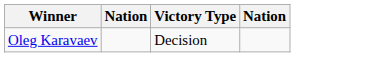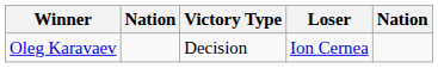+ column: Loser | Ion Cernea
